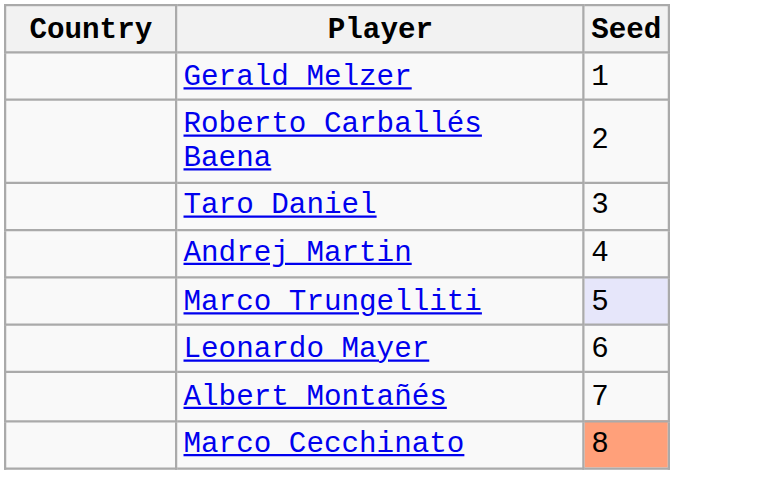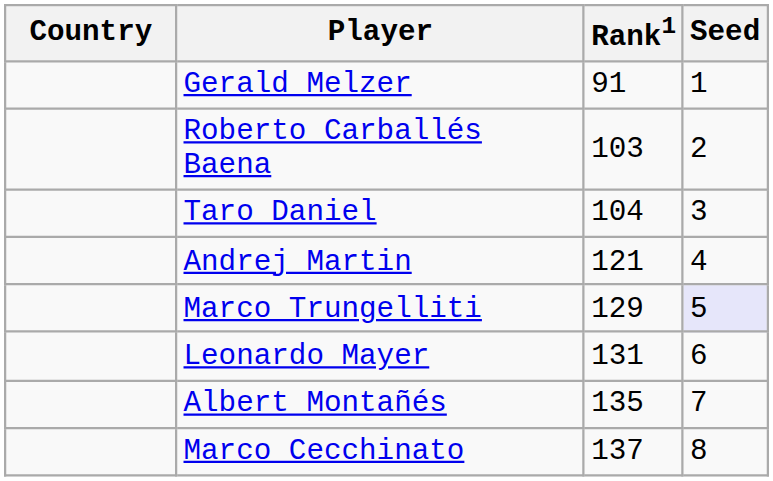+ column: Rank1 | 91 | 103 | 104 | 121 | 129 | 131 | 135 | 137
Marco Cecchinato | Seed: lightsalmon background -> no background
